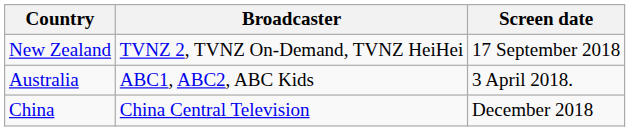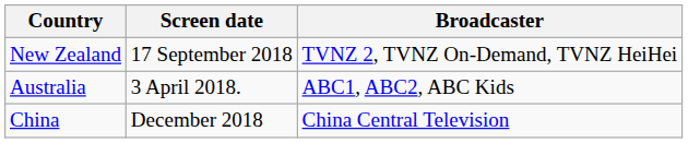columns swapped: Broadcaster <-> Screen date
